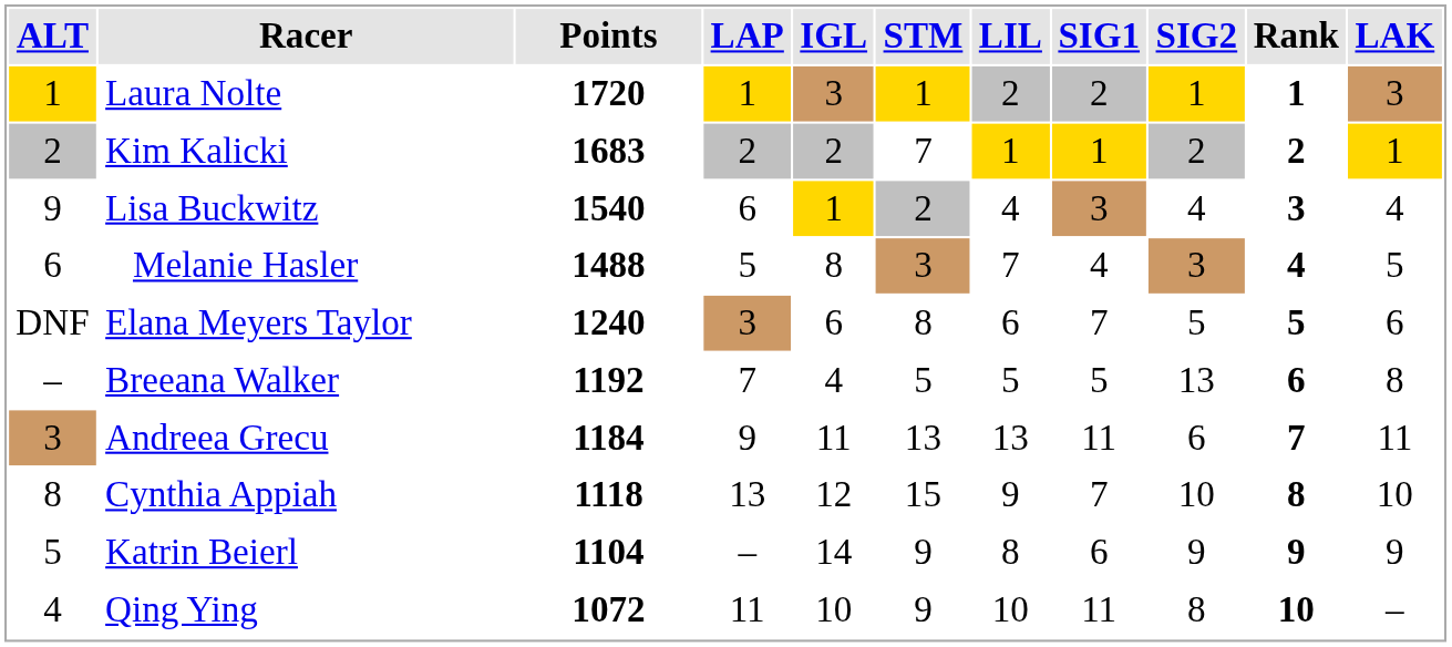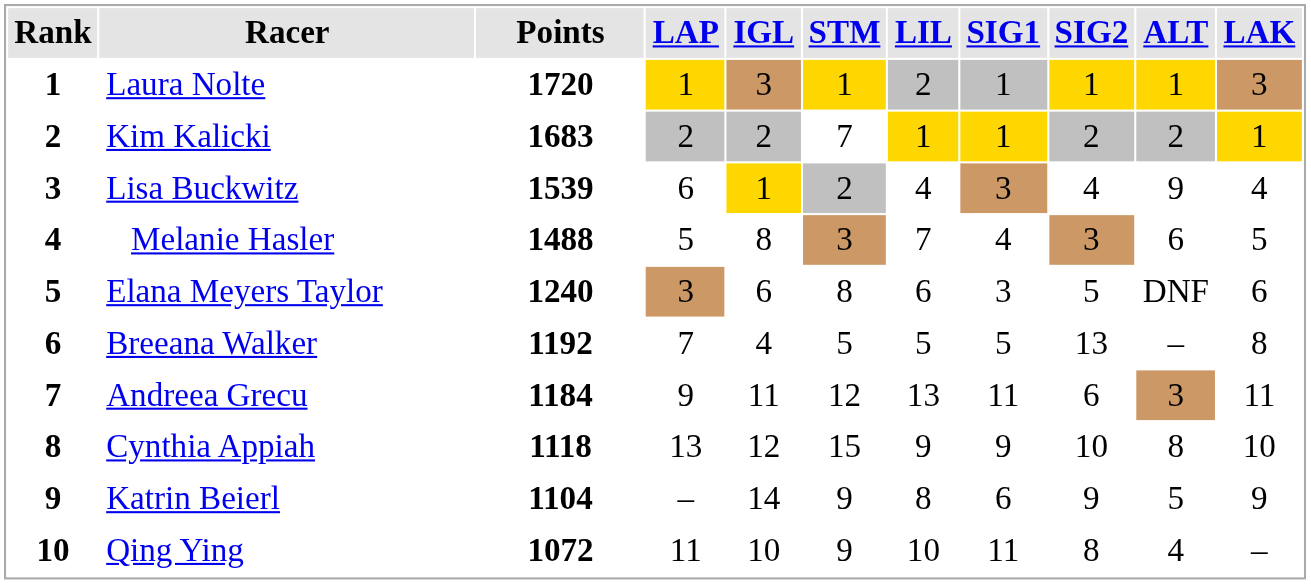columns swapped: Rank <-> ALT
Laura Nolte | SIG1: 2 -> 1
Lisa Buckwitz | Points: 1540 -> 1539
Elana Meyers Taylor | SIG1: 7 -> 3
Andreea Grecu | STM: 13 -> 12
Cynthia Appiah | SIG1: 7 -> 9
